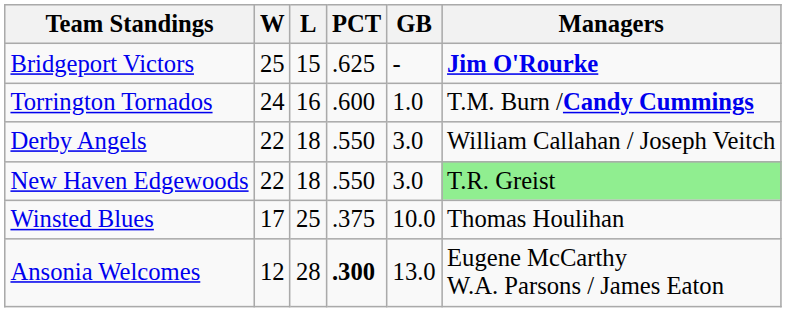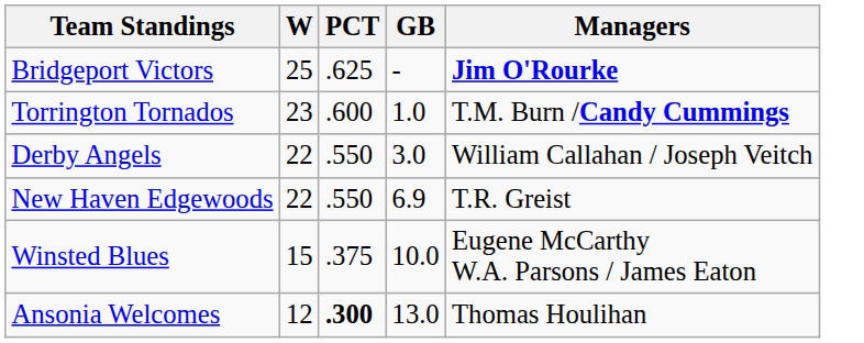- column: L | 15 | 16 | 18 | 18 | 25 | 28
Torrington Tornados | W: 24 -> 23
New Haven Edgewoods | GB: 3.0 -> 6.9
New Haven Edgewoods | Managers: lightgreen background -> no background
Winsted Blues | W: 17 -> 15
Winsted Blues | Managers: Thomas Houlihan -> Eugene McCarthy W.A. Parsons / James Eaton
Ansonia Welcomes | Managers: Eugene McCarthy W.A. Parsons / James Eaton -> Thomas Houlihan
